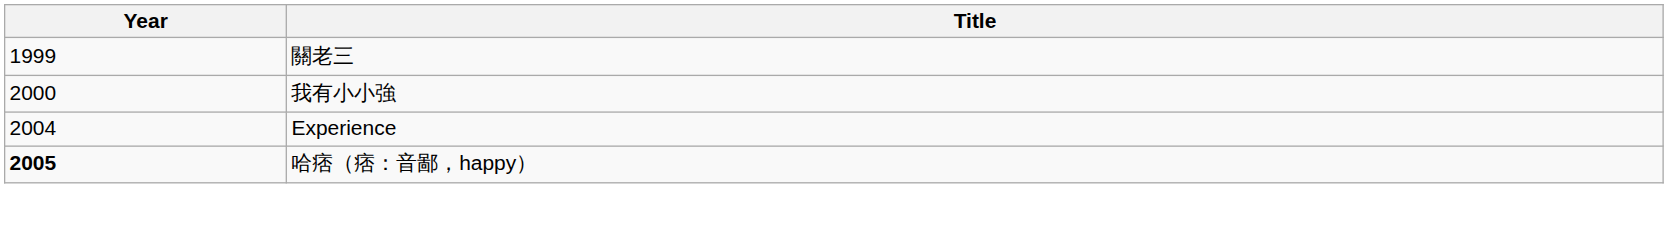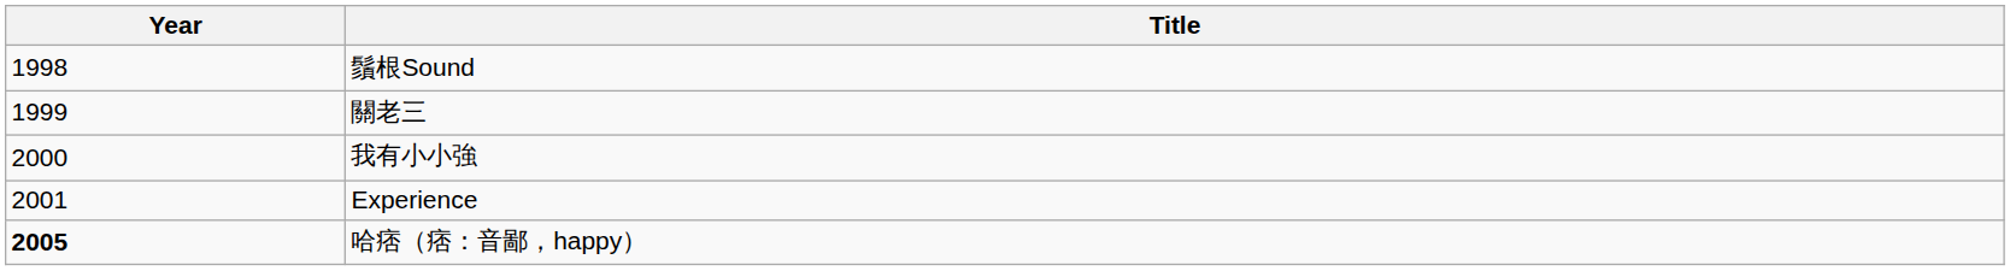+ row: 1998 | 鬚根Sound
Experience | Year: 2004 -> 2001
